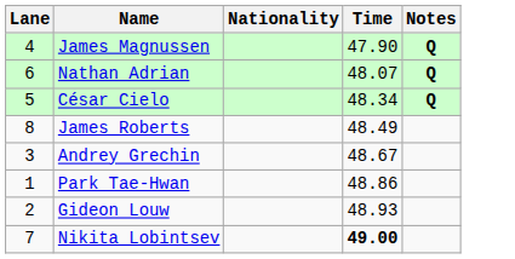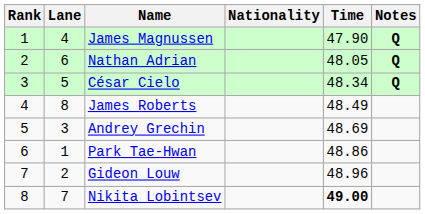+ column: Rank | 1 | 2 | 3 | 4 | 5 | 6 | 7 | 8
Nathan Adrian | Time: 48.07 -> 48.05
Andrey Grechin | Time: 48.67 -> 48.69
Gideon Louw | Time: 48.93 -> 48.96
